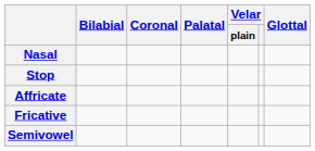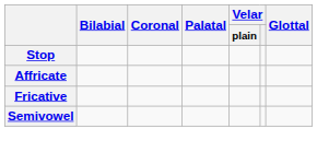- row: Nasal
